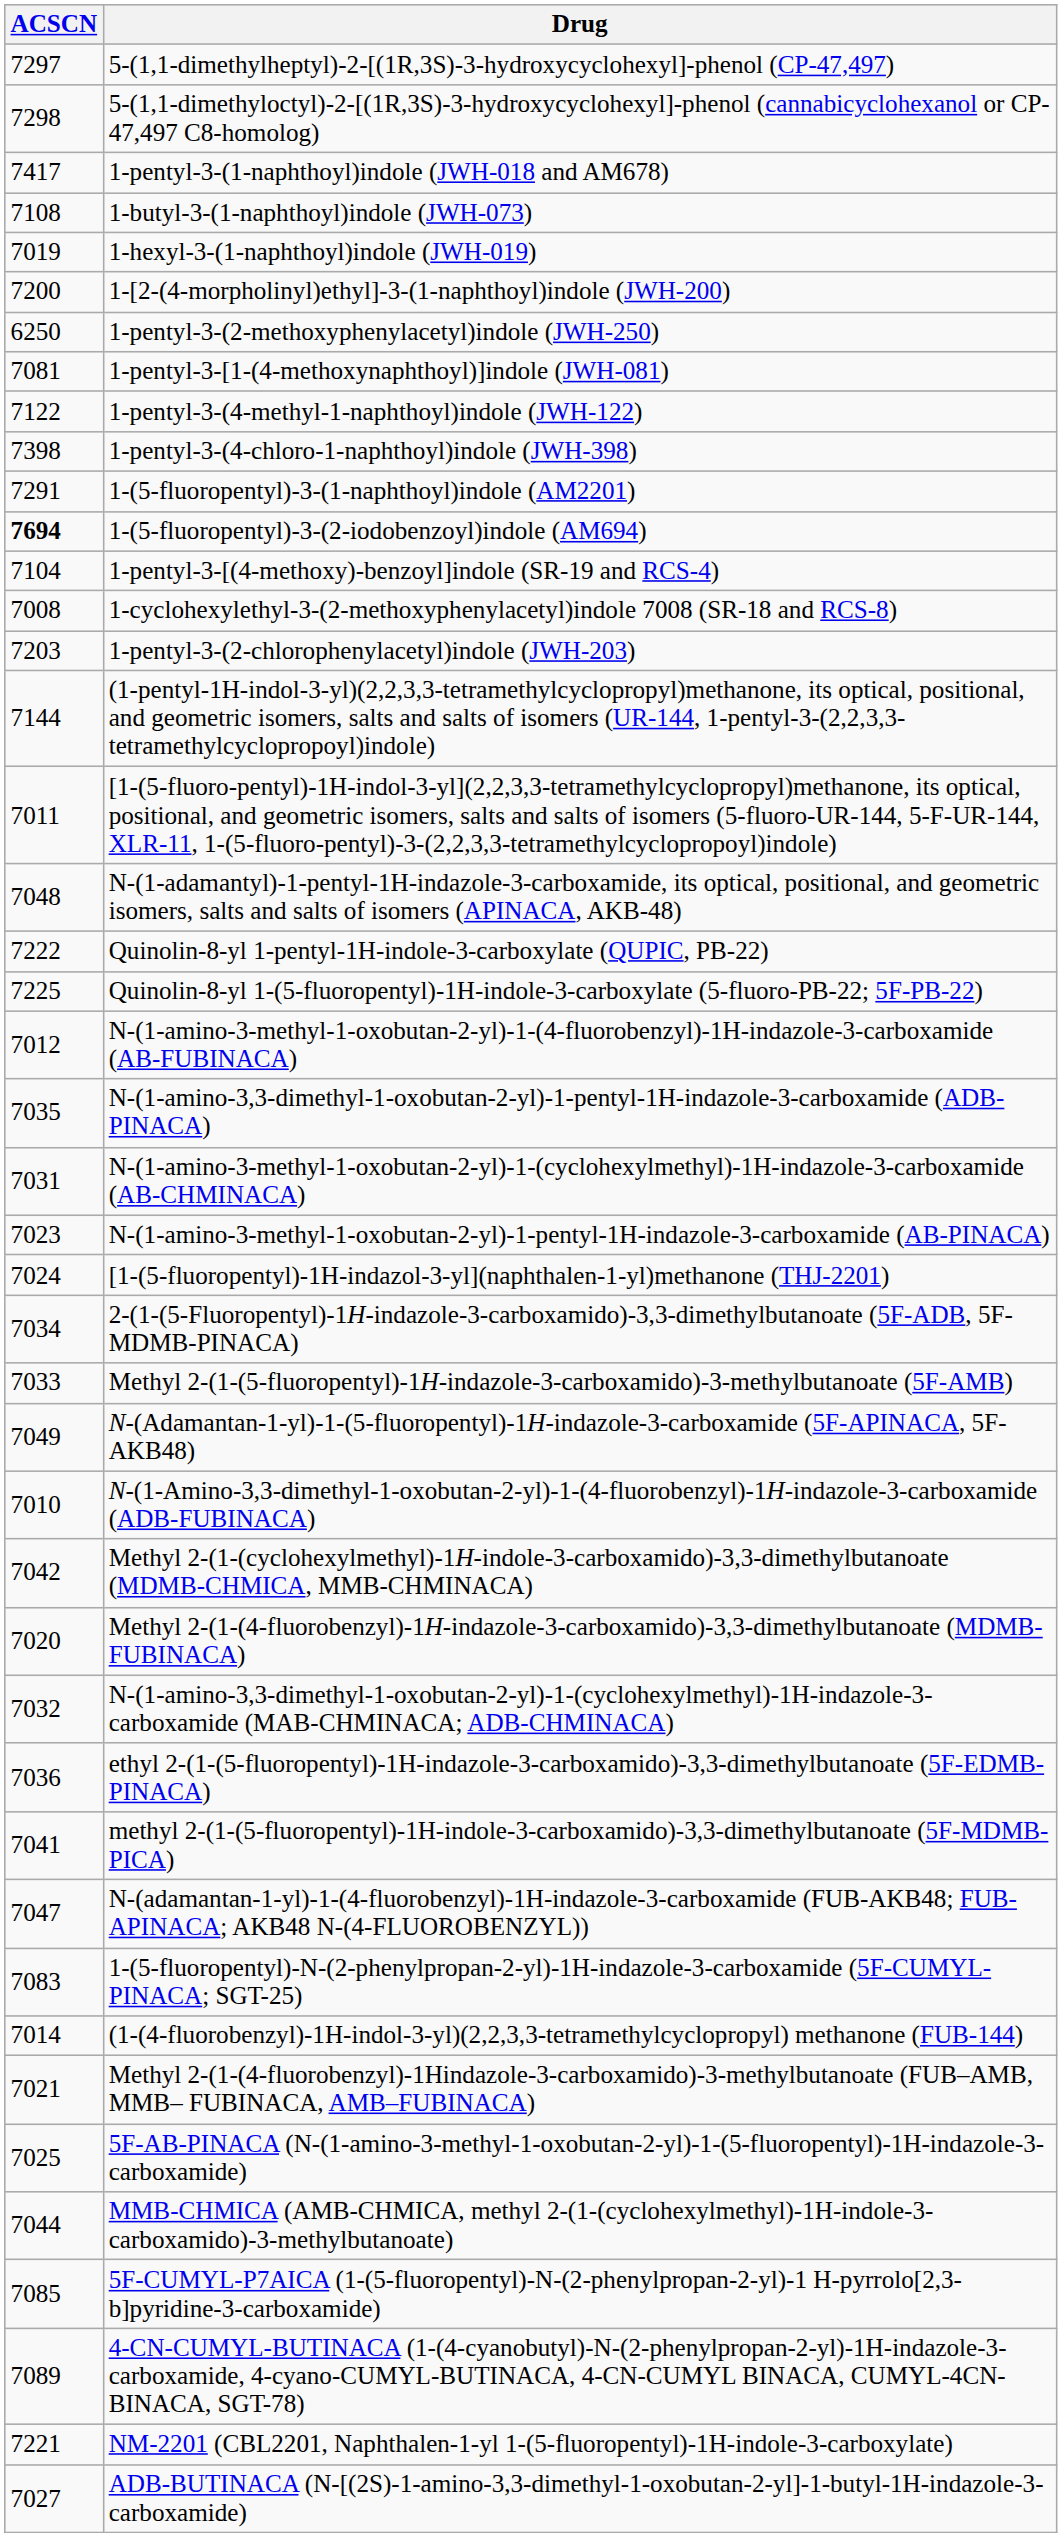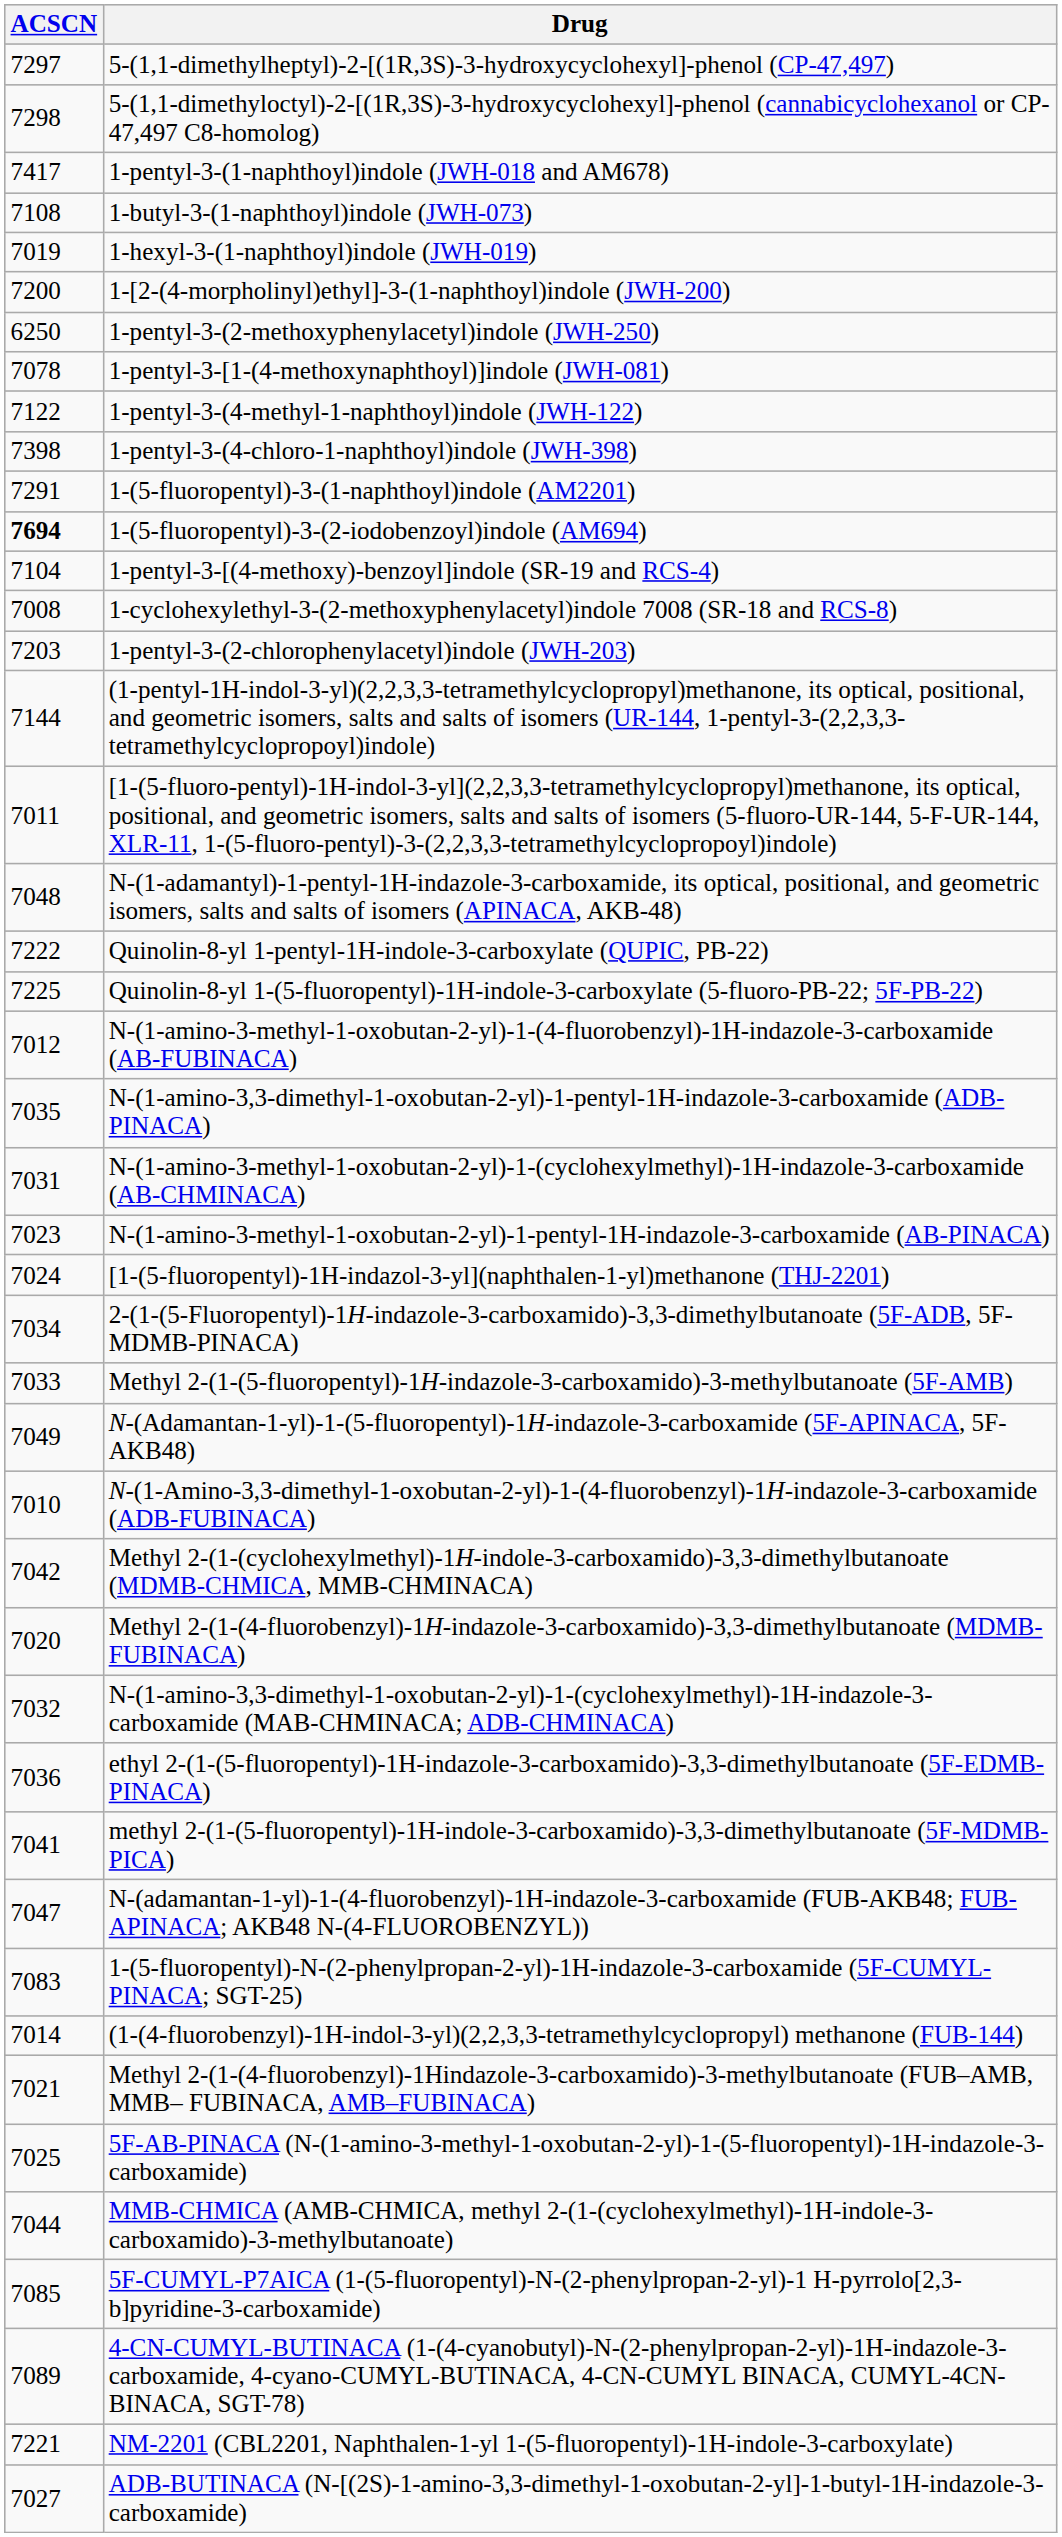1-pentyl-3-[1-(4-methoxynaphthoyl)]indole (JWH-081) | ACSCN: 7081 -> 7078
